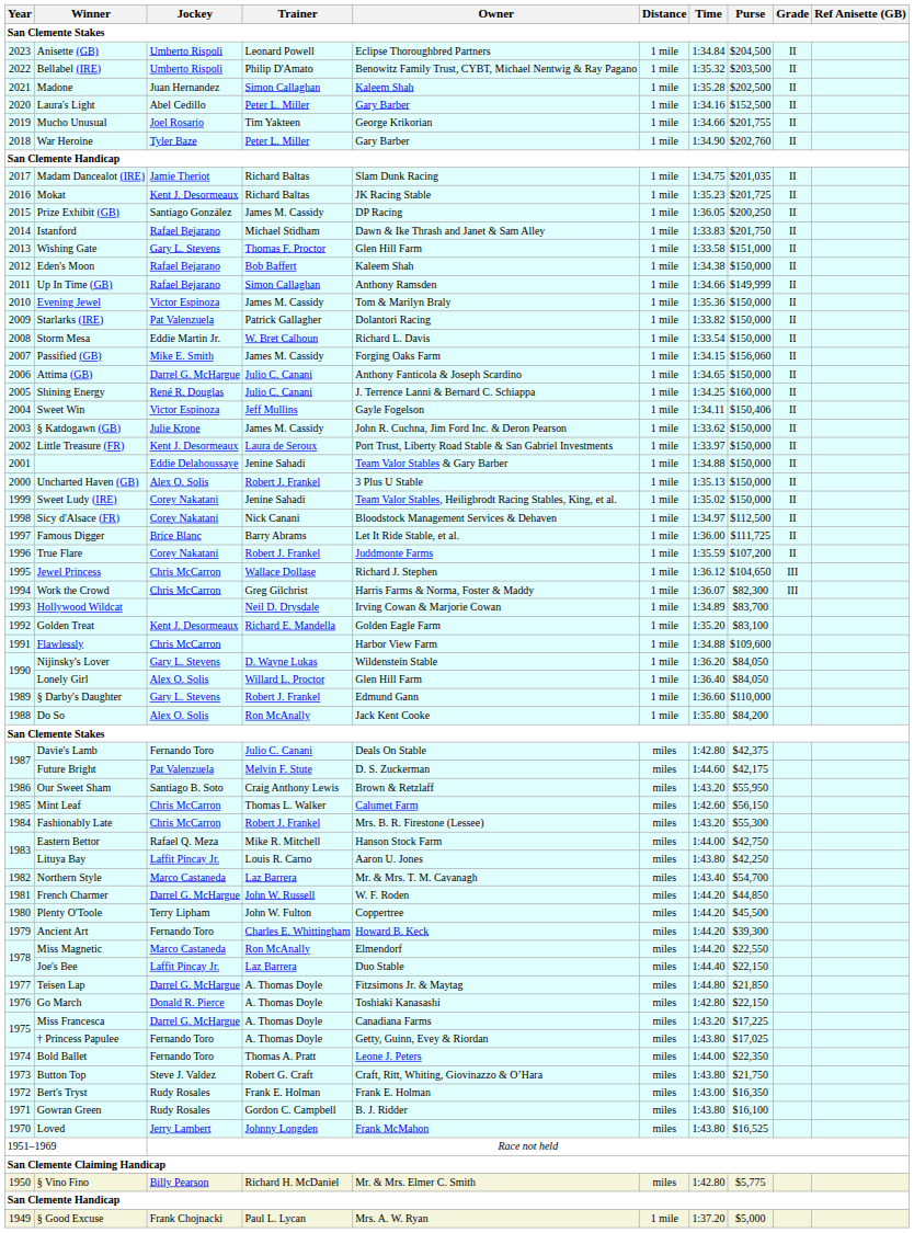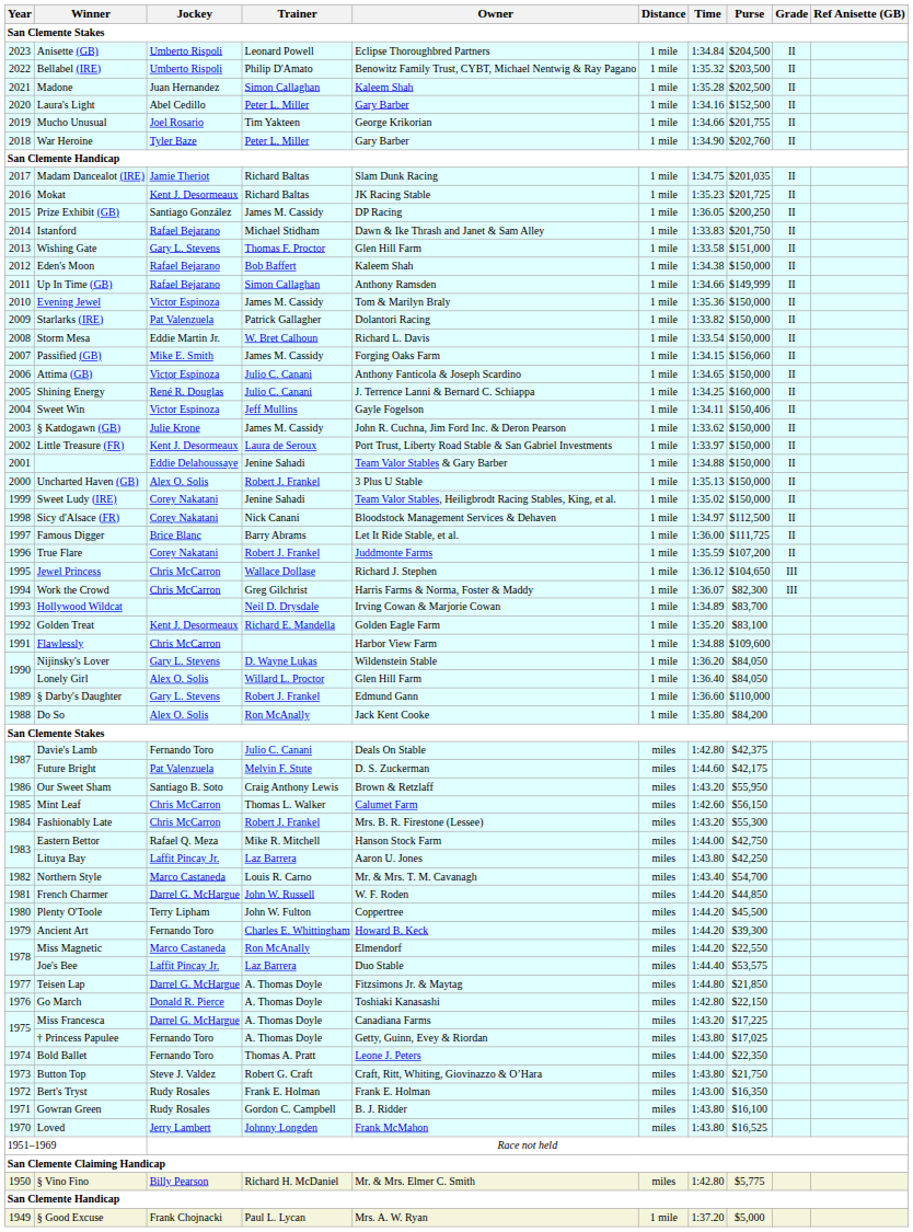Attima (GB) | Jockey: Darrel G. McHargue -> Victor Espinoza
Lituya Bay | Trainer: Louis R. Carno -> Laz Barrera
Northern Style | Trainer: Laz Barrera -> Louis R. Carno
Joe's Bee | Purse: $22,150 -> $53,575
